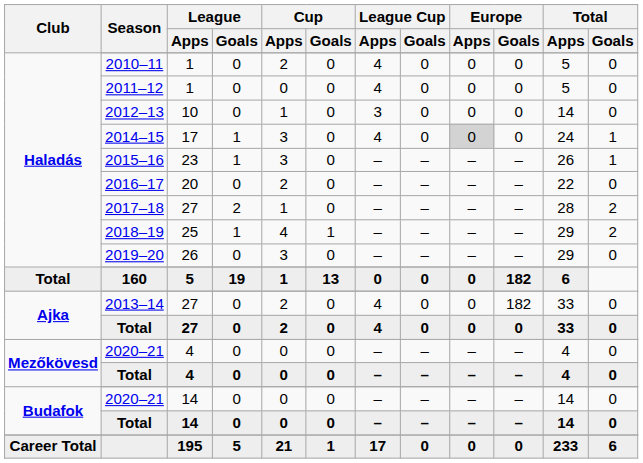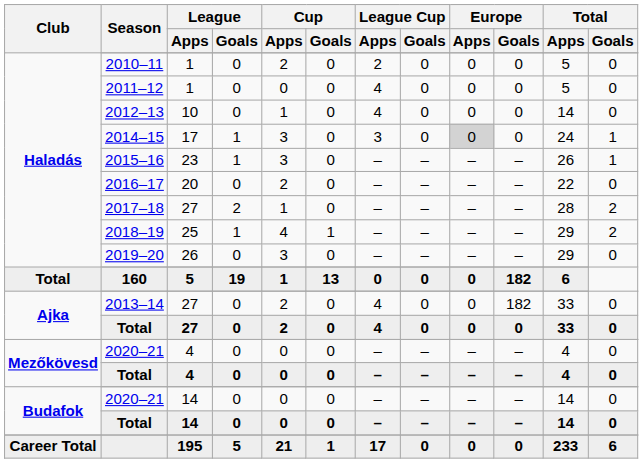2010–11 | League Cup / Apps: 4 -> 2
2012–13 | League Cup / Apps: 3 -> 4
2014–15 | League Cup / Apps: 4 -> 3
